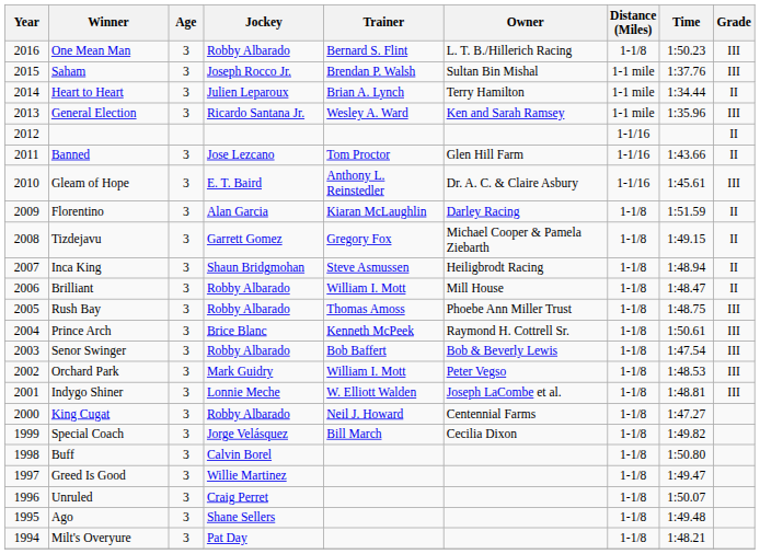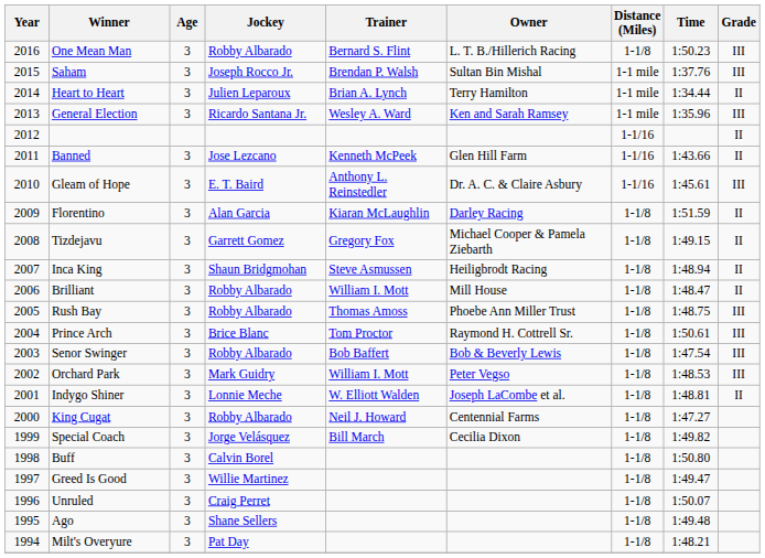Banned | Trainer: Tom Proctor -> Kenneth McPeek
Prince Arch | Trainer: Kenneth McPeek -> Tom Proctor
Indygo Shiner | Grade: III -> II
